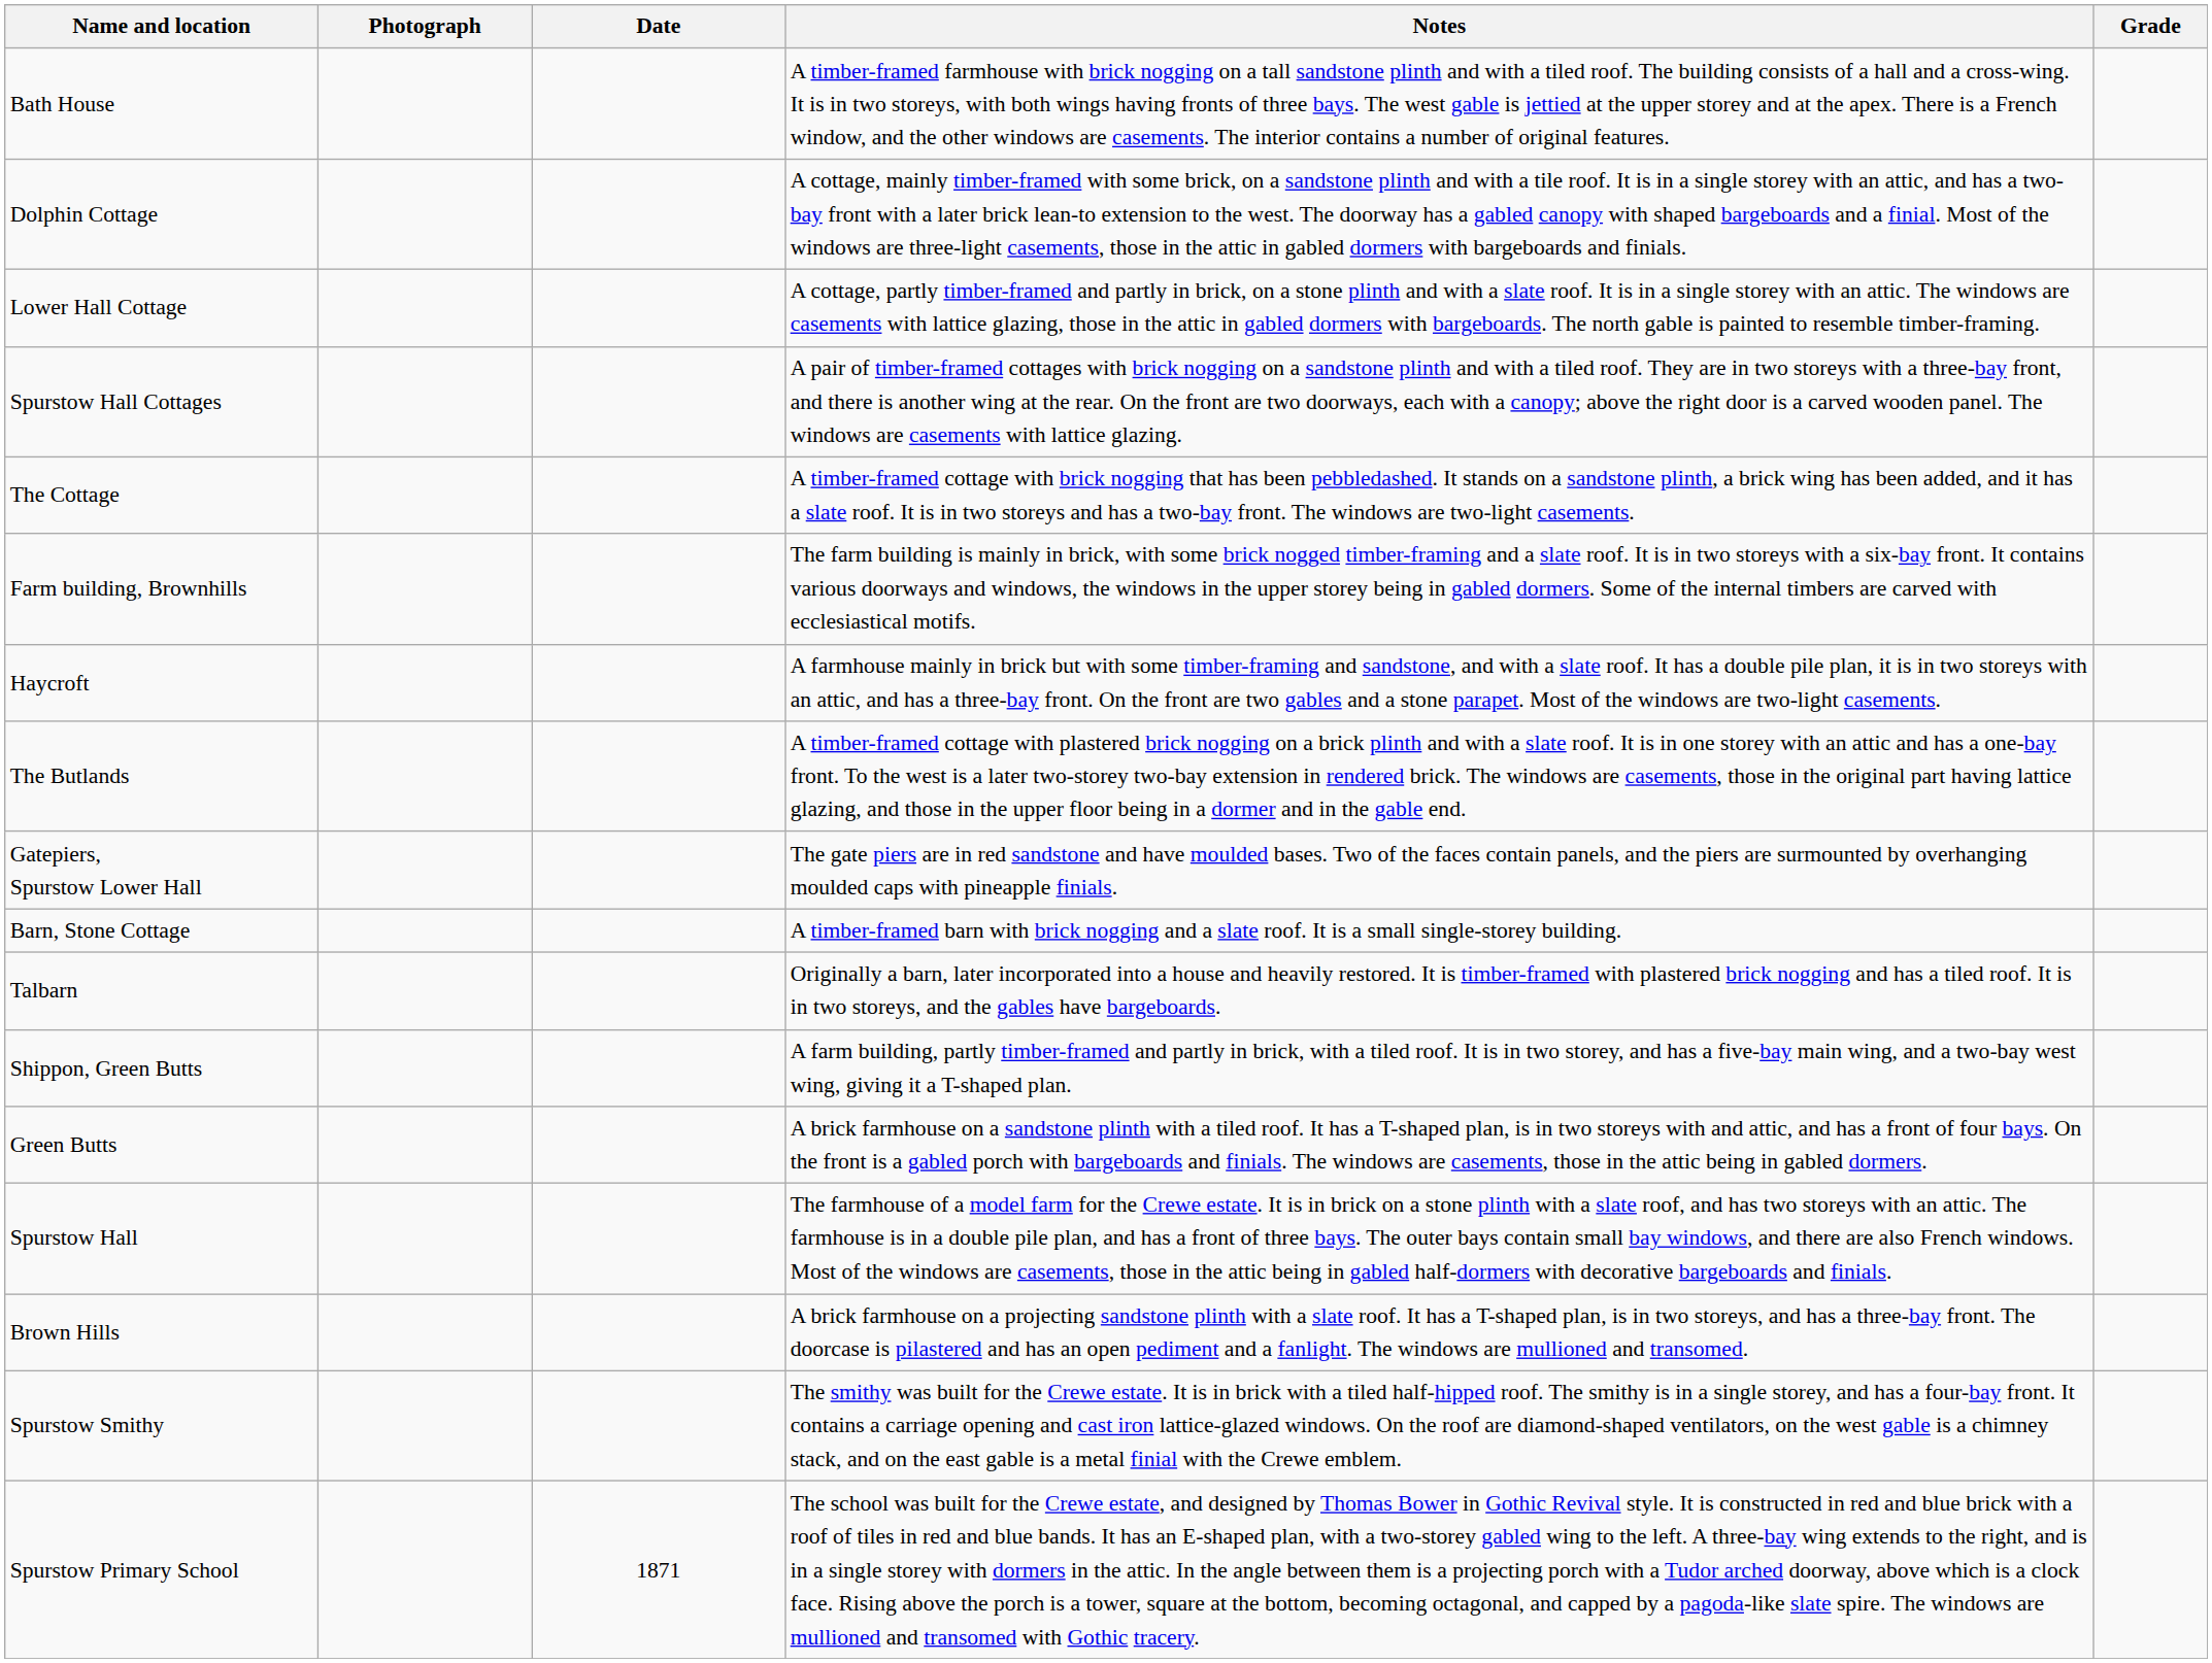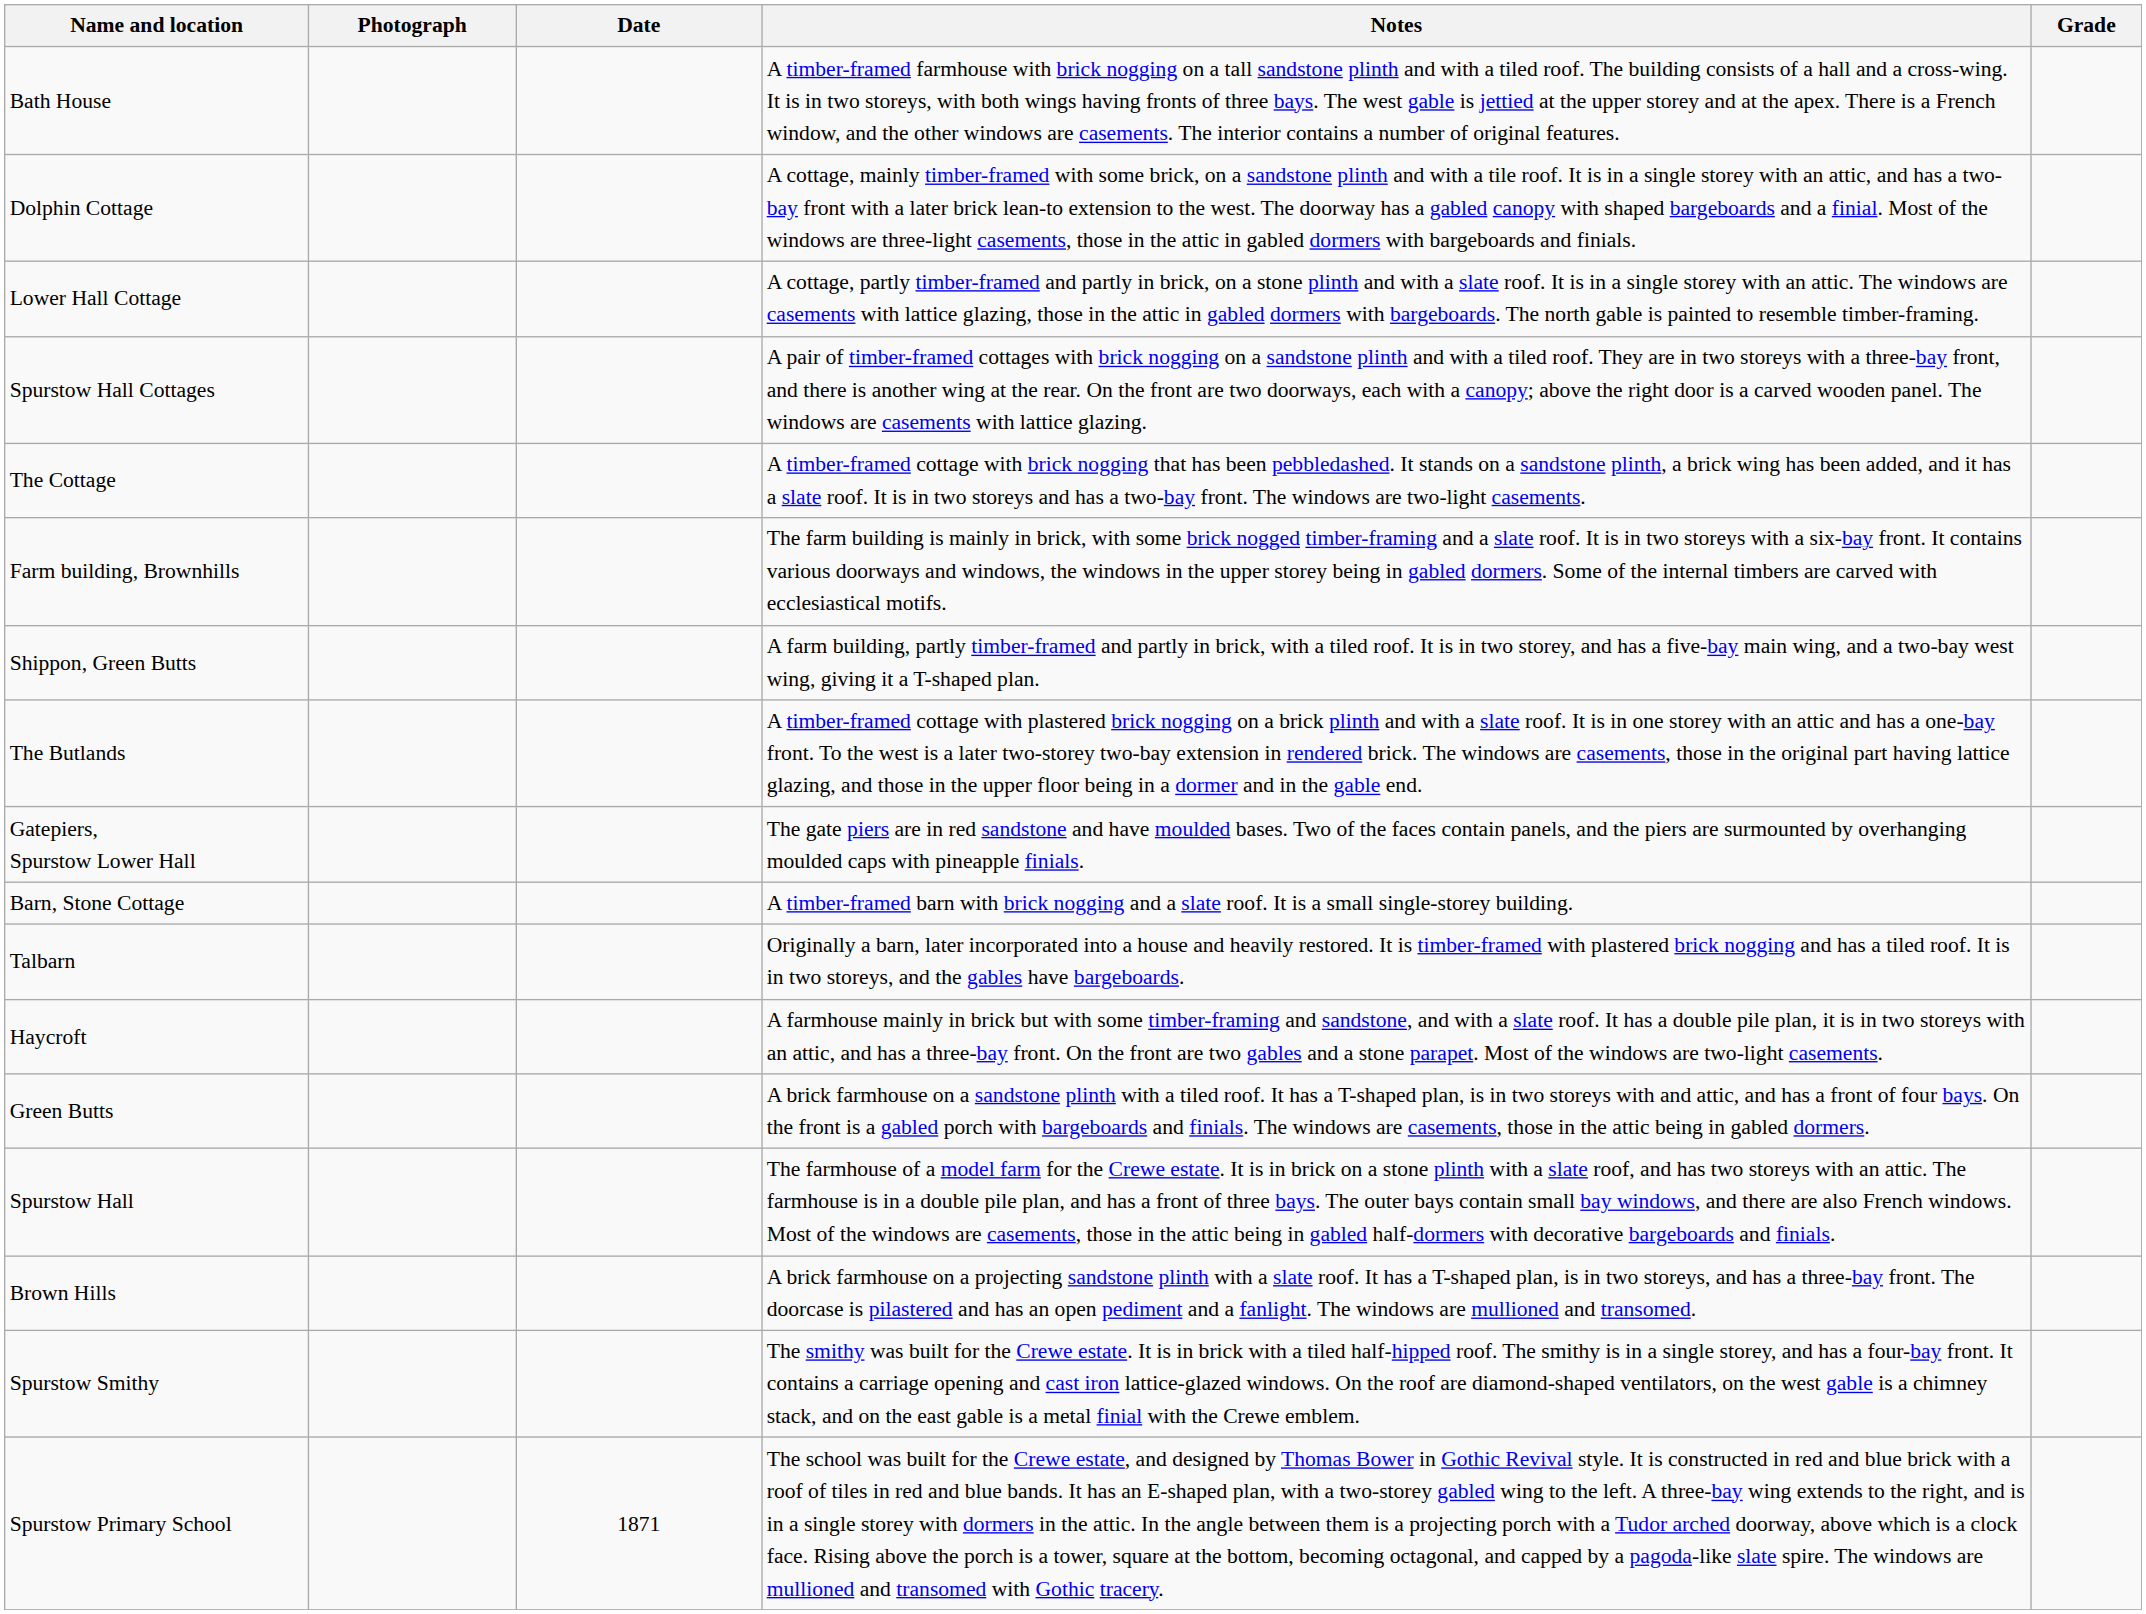rows swapped: Haycroft <-> Shippon, Green Butts
